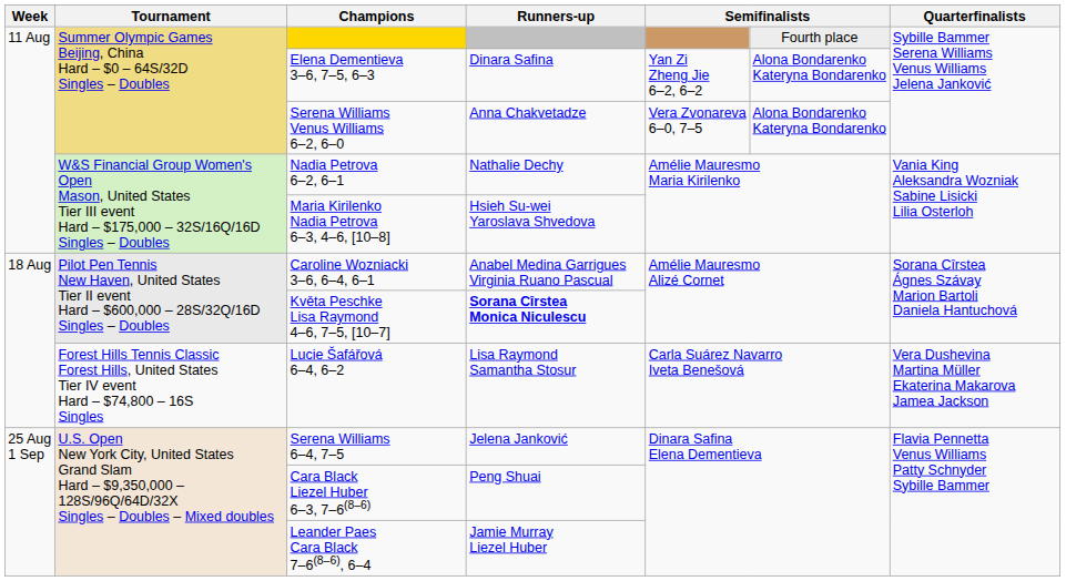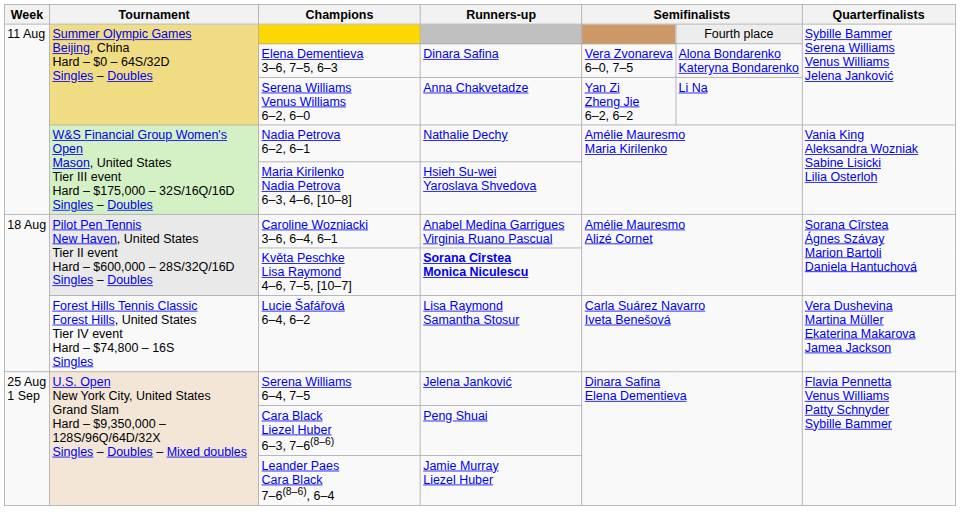Elena Dementieva 3–6, 7–5, 6–3 | column 5: Yan Zi Zheng Jie 6–2, 6–2 -> Vera Zvonareva 6–0, 7–5
Serena Williams Venus Williams 6–2, 6–0 | column 5: Vera Zvonareva 6–0, 7–5 -> Yan Zi Zheng Jie 6–2, 6–2
Serena Williams Venus Williams 6–2, 6–0 | column 6: Alona Bondarenko Kateryna Bondarenko -> Li Na
